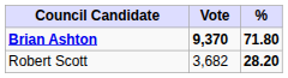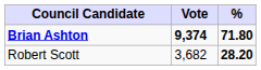Brian Ashton | Vote: 9,370 -> 9,374
